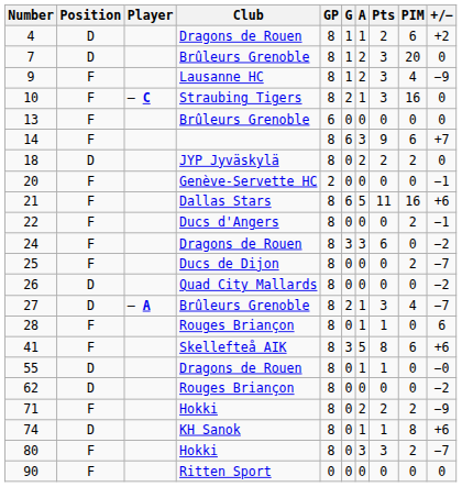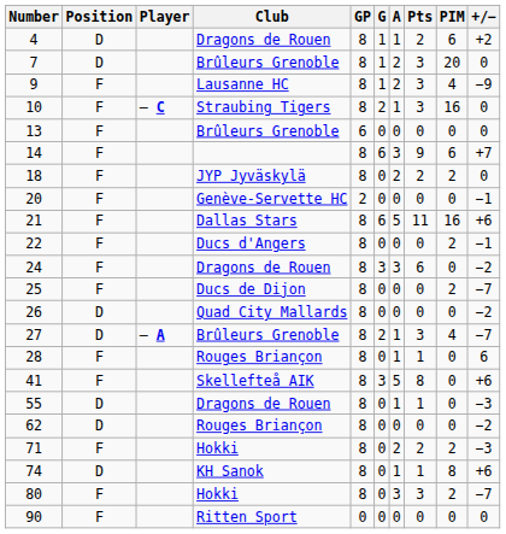18 | Position: D -> F
41 | PIM: 6 -> 0
55 | +/−: −0 -> −3
71 | +/−: −9 -> −3
